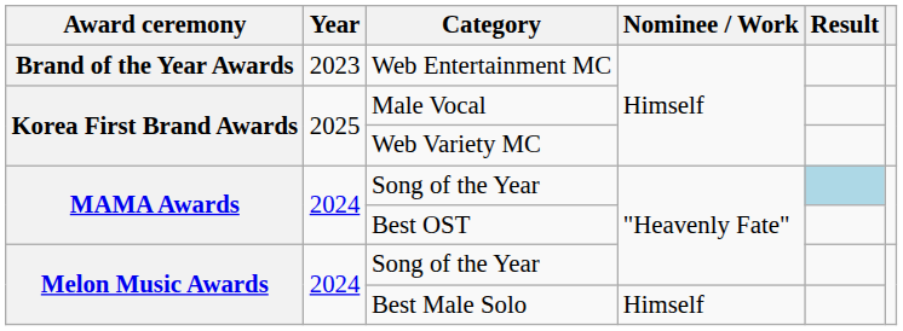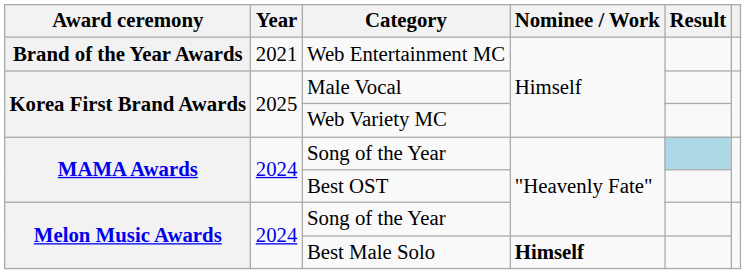Web Entertainment MC | Year: 2023 -> 2021
Best Male Solo | Nominee / Work: normal -> bold
